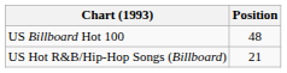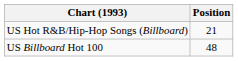rows swapped: US Billboard Hot 100 <-> US Hot R&B/Hip-Hop Songs (Billboard)
